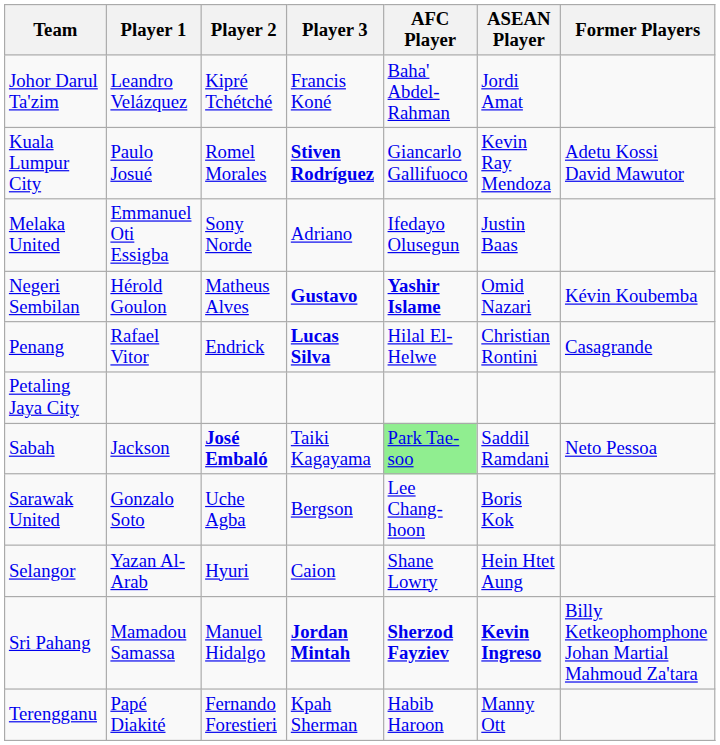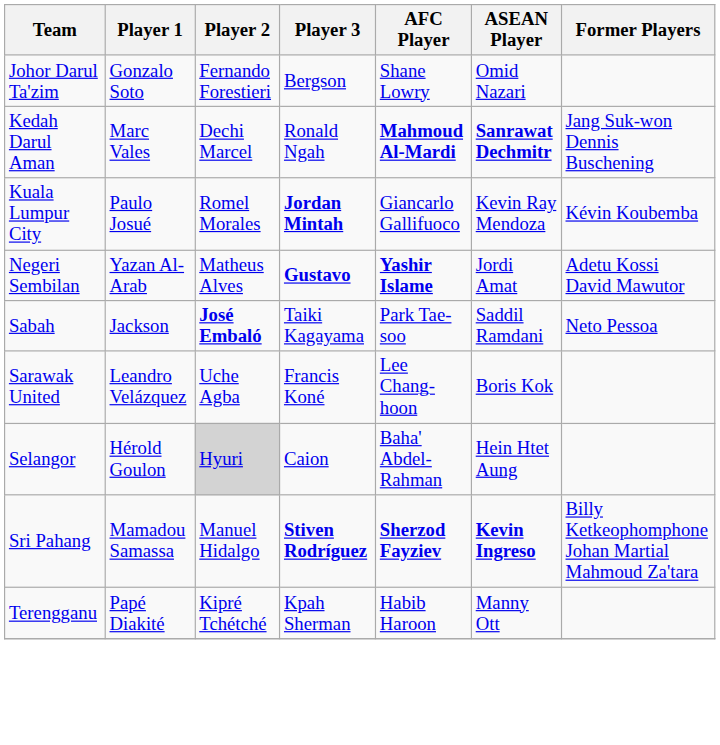Johor Darul Ta'zim | Player 1: Leandro Velázquez -> Gonzalo Soto
Johor Darul Ta'zim | Player 2: Kipré Tchétché -> Fernando Forestieri
Johor Darul Ta'zim | Player 3: Francis Koné -> Bergson
Johor Darul Ta'zim | AFC Player: Baha' Abdel-Rahman -> Shane Lowry
Johor Darul Ta'zim | ASEAN Player: Jordi Amat -> Omid Nazari
+ row: Kedah Darul Aman | Marc Vales | Dechi Marcel | Ronald Ngah | Mahmoud Al-Mardi | Sanrawat Dechmitr | Jang Suk-won Dennis Buschening
Kuala Lumpur City | Player 3: Stiven Rodríguez -> Jordan Mintah
Kuala Lumpur City | Former Players: Adetu Kossi David Mawutor -> Kévin Koubemba
- row: Melaka United | Emmanuel Oti Essigba | Sony Norde | Adriano | Ifedayo Olusegun | Justin Baas
Negeri Sembilan | Player 1: Hérold Goulon -> Yazan Al-Arab
Negeri Sembilan | ASEAN Player: Omid Nazari -> Jordi Amat
Negeri Sembilan | Former Players: Kévin Koubemba -> Adetu Kossi David Mawutor
- row: Penang | Rafael Vitor | Endrick | Lucas Silva | Hilal El-Helwe | Christian Rontini | Casagrande
- row: Petaling Jaya City
Sabah | AFC Player: lightgreen background -> no background
Sarawak United | Player 1: Gonzalo Soto -> Leandro Velázquez
Sarawak United | Player 3: Bergson -> Francis Koné
Selangor | Player 1: Yazan Al-Arab -> Hérold Goulon
Selangor | Player 2: no background -> lightgrey background
Selangor | AFC Player: Shane Lowry -> Baha' Abdel-Rahman
Sri Pahang | Player 3: Jordan Mintah -> Stiven Rodríguez
Terengganu | Player 2: Fernando Forestieri -> Kipré Tchétché
